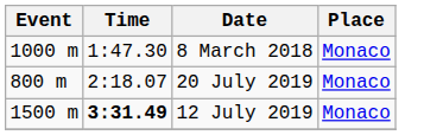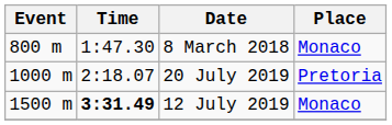8 March 2018 | Event: 1000 m -> 800 m
20 July 2019 | Event: 800 m -> 1000 m
20 July 2019 | Place: Monaco -> Pretoria
